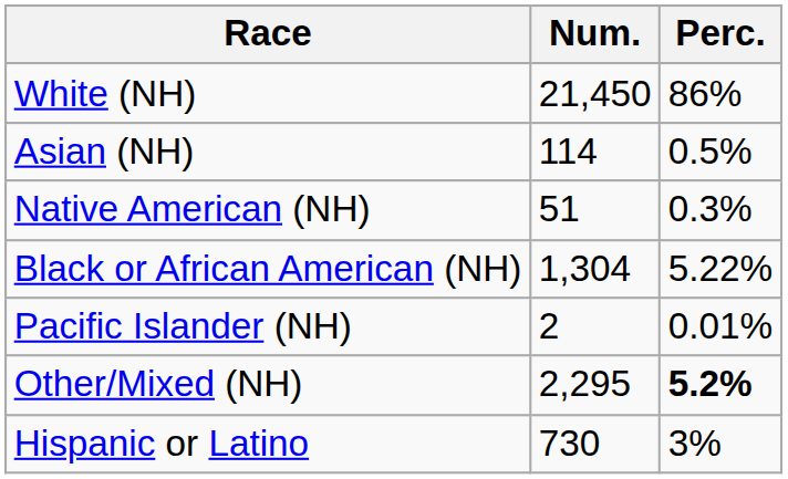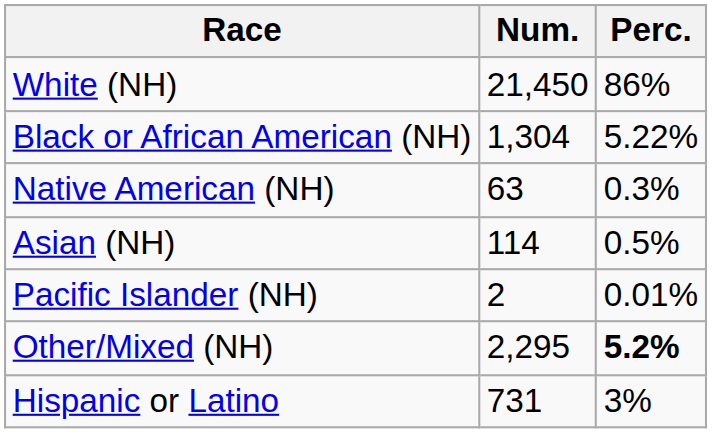rows swapped: Black or African American (NH) <-> Asian (NH)
Native American (NH) | Num.: 51 -> 63
Hispanic or Latino | Num.: 730 -> 731
